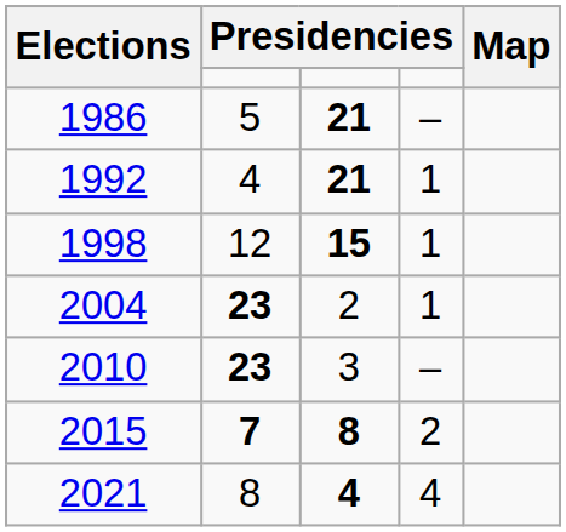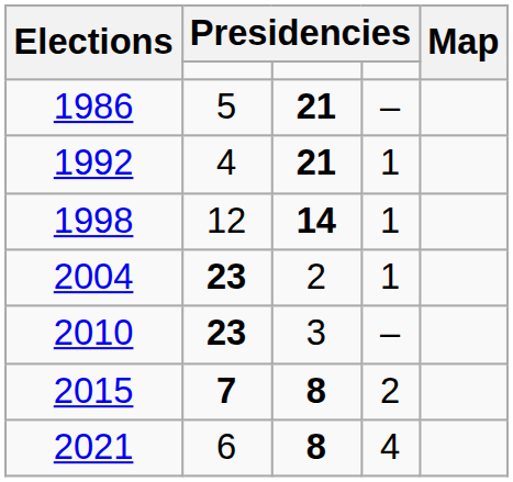1998 | column 3: 15 -> 14
2021 | column 2: 8 -> 6
2021 | column 3: 4 -> 8
